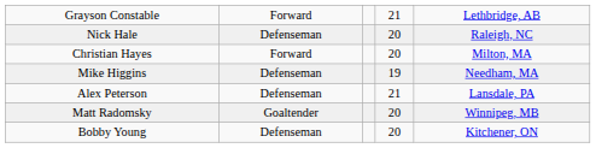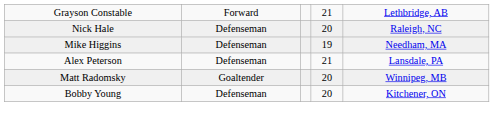- row: Christian Hayes | Forward | 20 | Milton, MA
